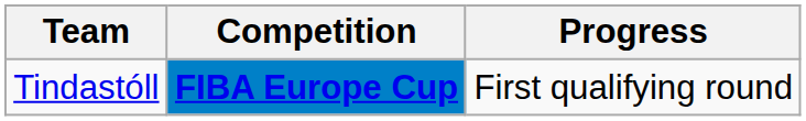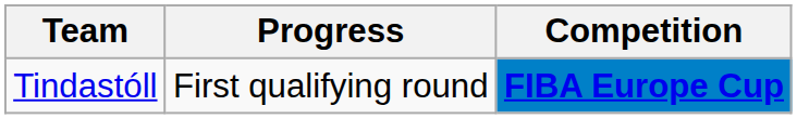columns swapped: Competition <-> Progress
